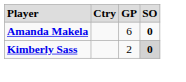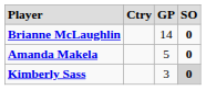+ row: Brianne McLaughlin | 14 | 0
Amanda Makela | column 3: 6 -> 5
Kimberly Sass | column 3: 2 -> 3
